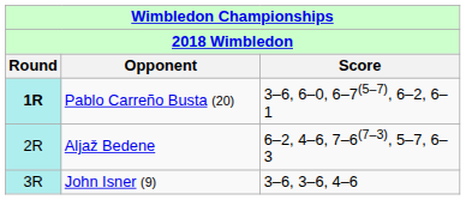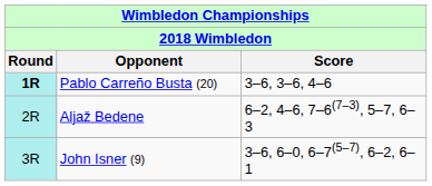Pablo Carreño Busta (20) | Score: 3–6, 6–0, 6–7(5–7), 6–2, 6–1 -> 3–6, 3–6, 4–6
John Isner (9) | Score: 3–6, 3–6, 4–6 -> 3–6, 6–0, 6–7(5–7), 6–2, 6–1
